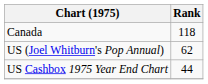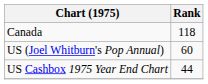US (Joel Whitburn's Pop Annual) | Rank: 62 -> 60
